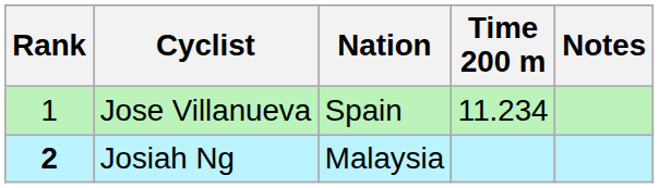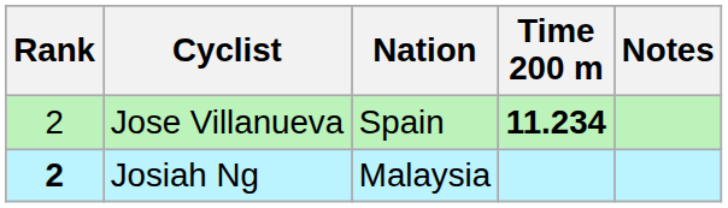Jose Villanueva | Rank: 1 -> 2
Jose Villanueva | Time 200 m: normal -> bold
